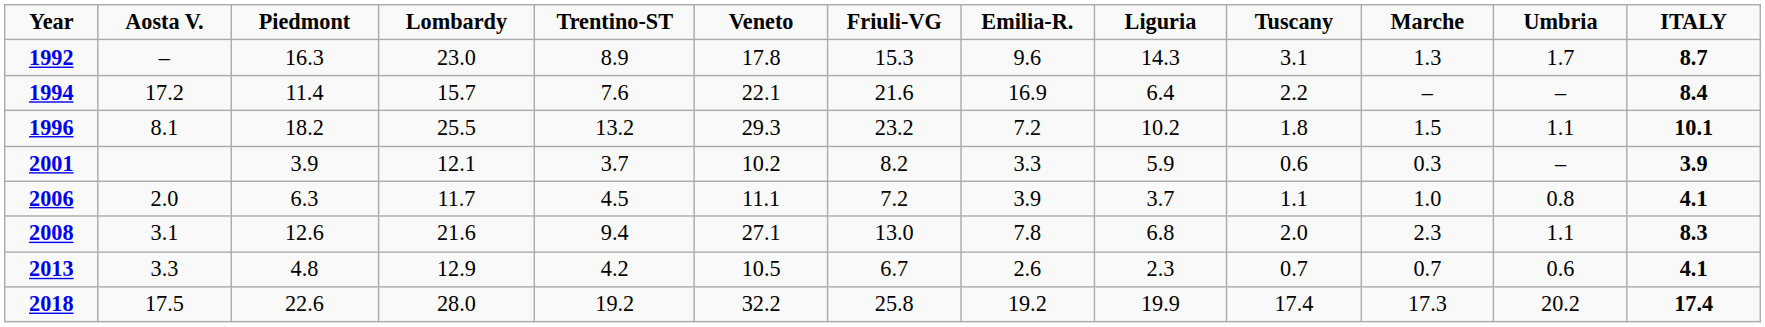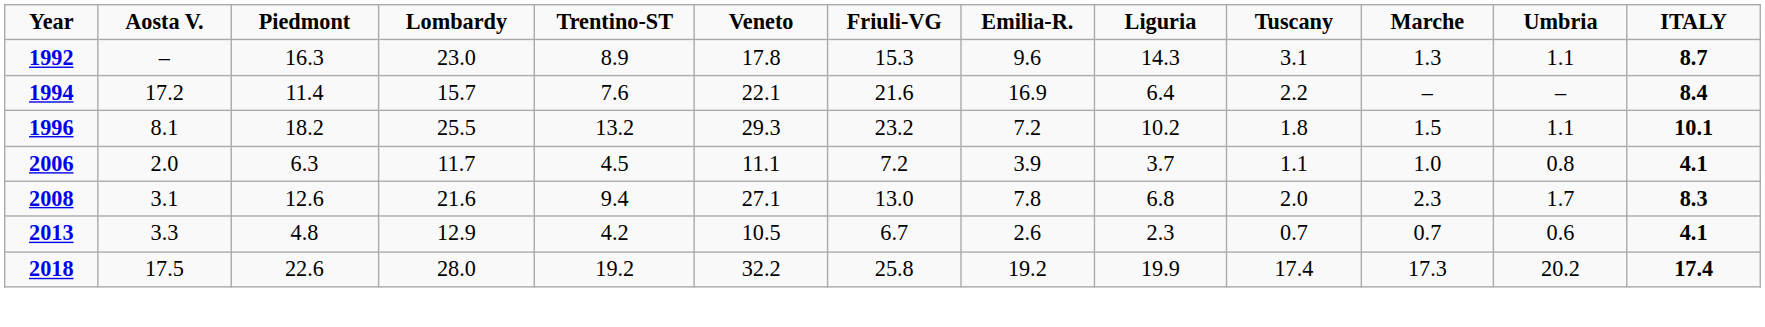1992 | Umbria: 1.7 -> 1.1
- row: 2001 | 3.9 | 12.1 | 3.7 | 10.2 | 8.2 | 3.3 | 5.9 | 0.6 | 0.3 | – | 3.9
2008 | Umbria: 1.1 -> 1.7
